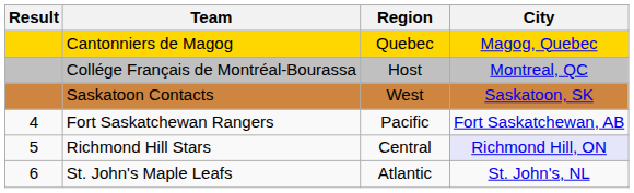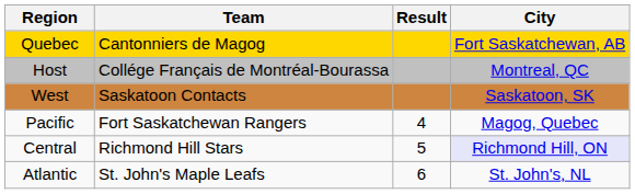columns swapped: Result <-> Region
Cantonniers de Magog | City: Magog, Quebec -> Fort Saskatchewan, AB
Fort Saskatchewan Rangers | City: Fort Saskatchewan, AB -> Magog, Quebec
